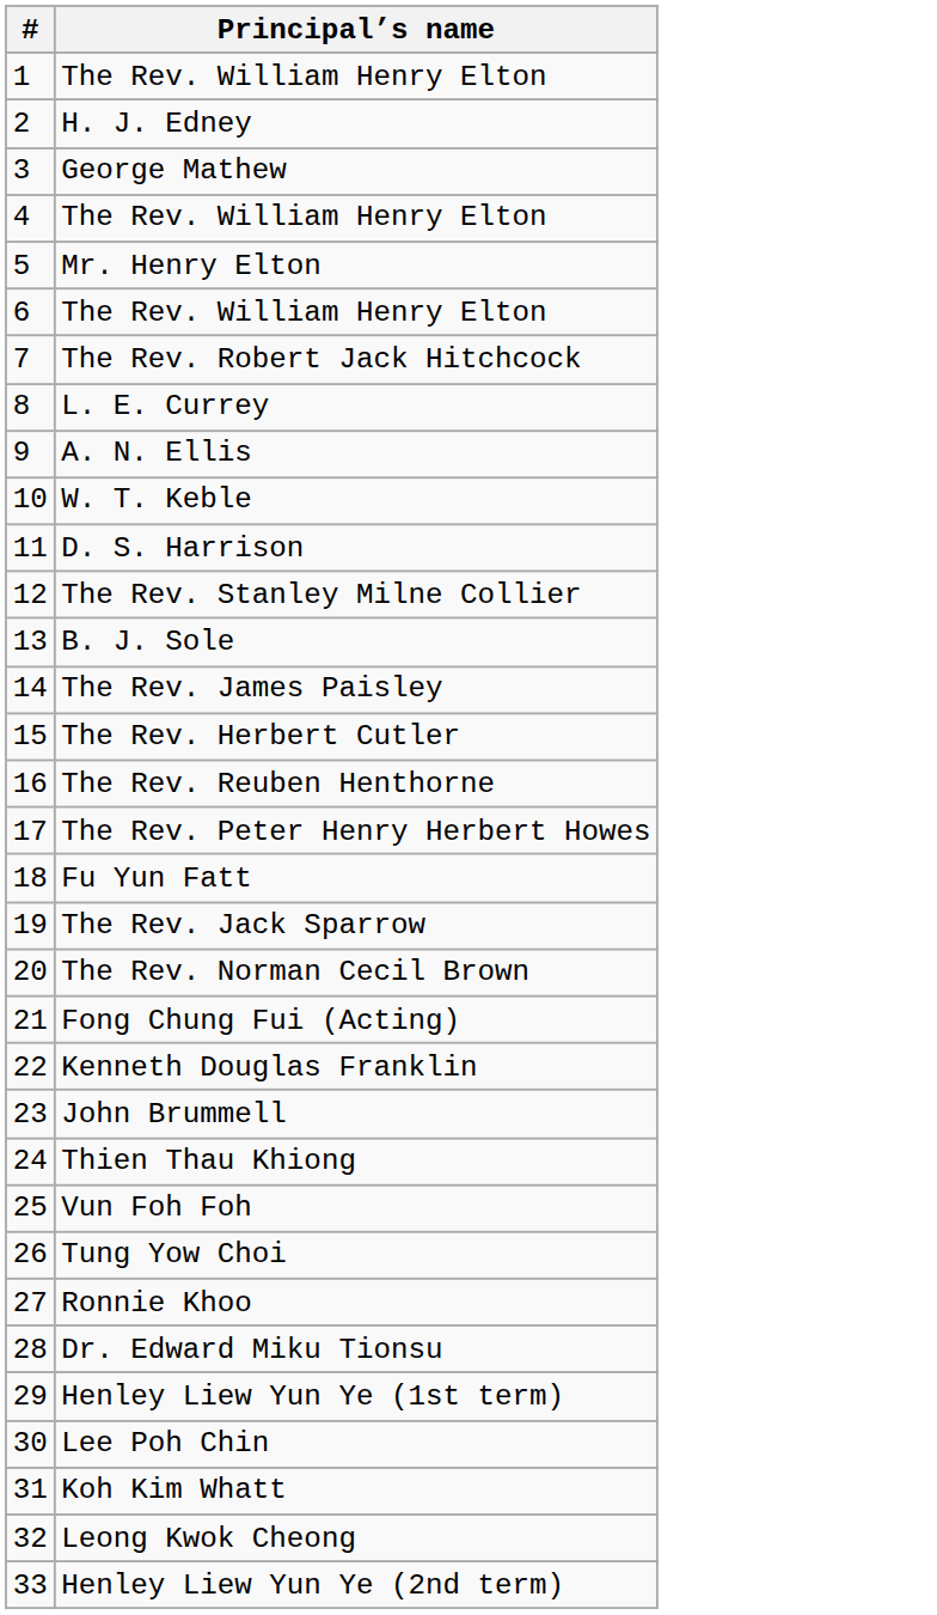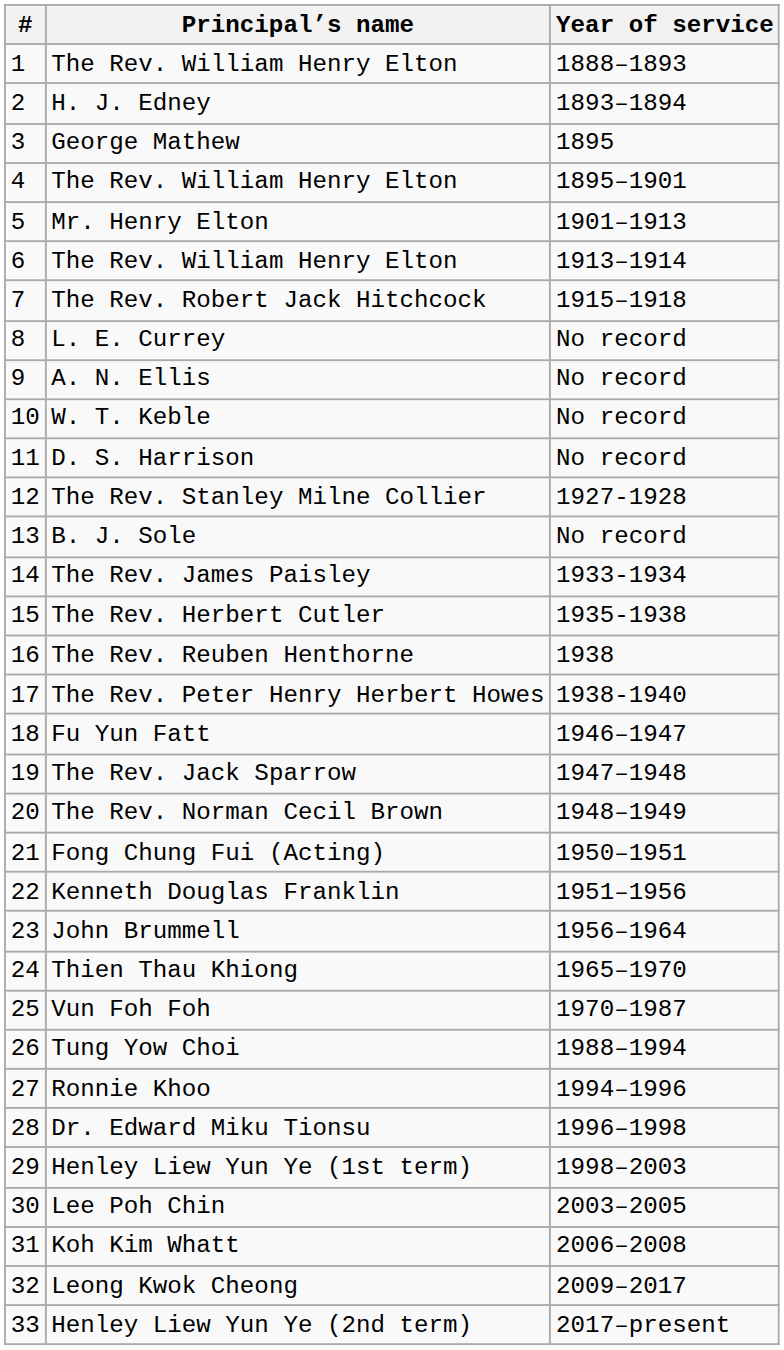+ column: Year of service | 1888–1893 | 1893–1894 | 1895 | 1895–1901 | 1901–1913 | 1913–1914 | 1915–1918 | No record | No record | No record | No record | 1927-1928 | No record | 1933-1934 | 1935-1938 | 1938 | 1938-1940 | 1946–1947 | 1947–1948 | 1948–1949 | 1950–1951 | 1951–1956 | 1956–1964 | 1965–1970 | 1970–1987 | 1988–1994 | 1994–1996 | 1996–1998 | 1998–2003 | 2003–2005 | 2006–2008 | 2009–2017 | 2017–present
